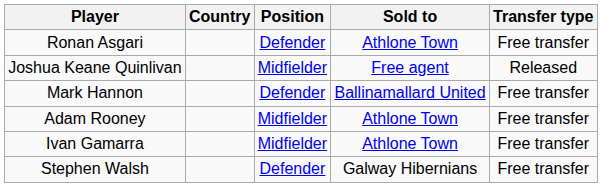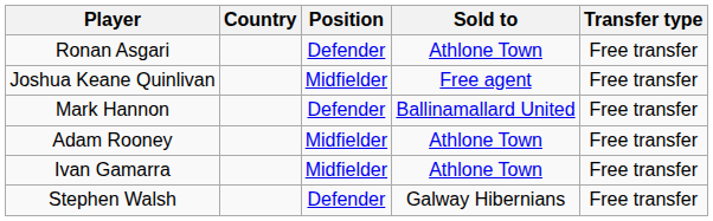Joshua Keane Quinlivan | Transfer type: Released -> Free transfer
